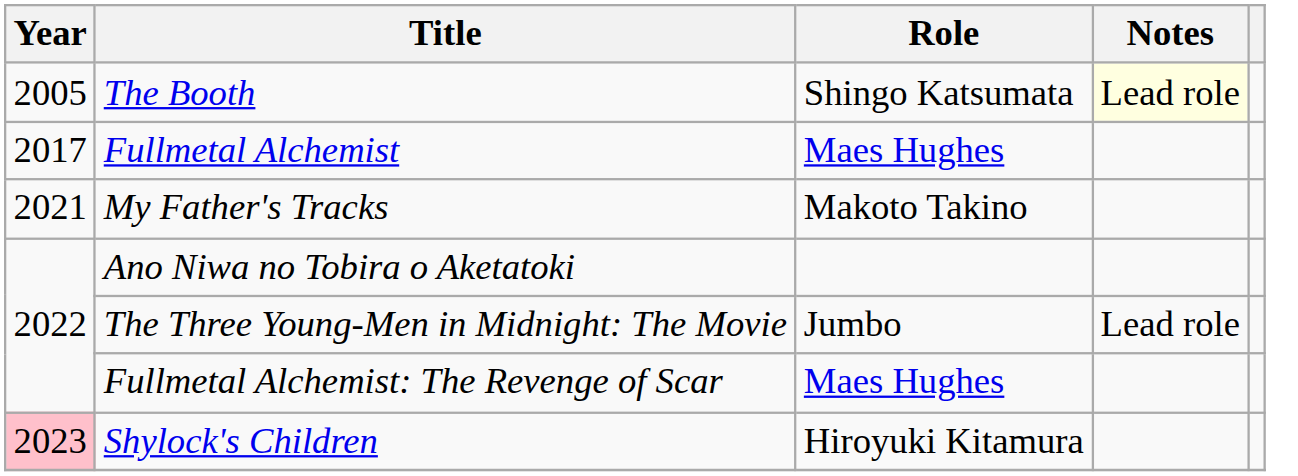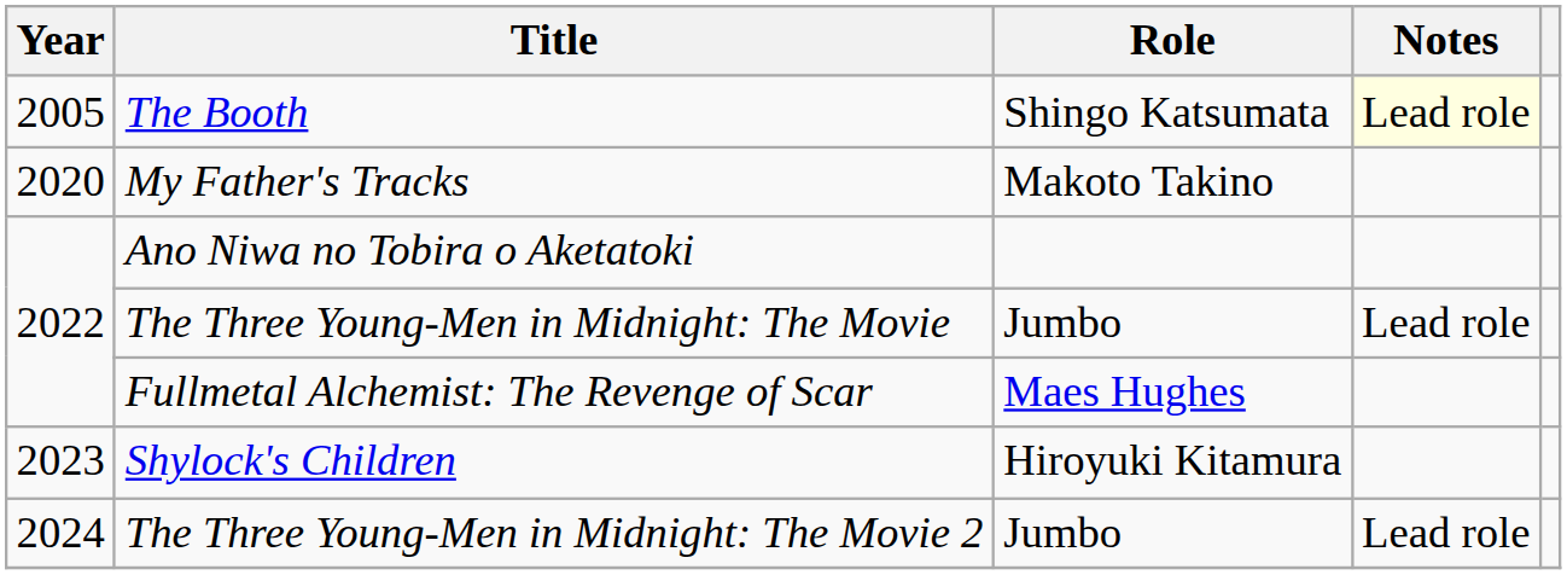- row: 2017 | Fullmetal Alchemist | Maes Hughes
My Father's Tracks | Year: 2021 -> 2020
Shylock's Children | Year: pink background -> no background
+ row: 2024 | The Three Young-Men in Midnight: The Movie 2 | Jumbo | Lead role
